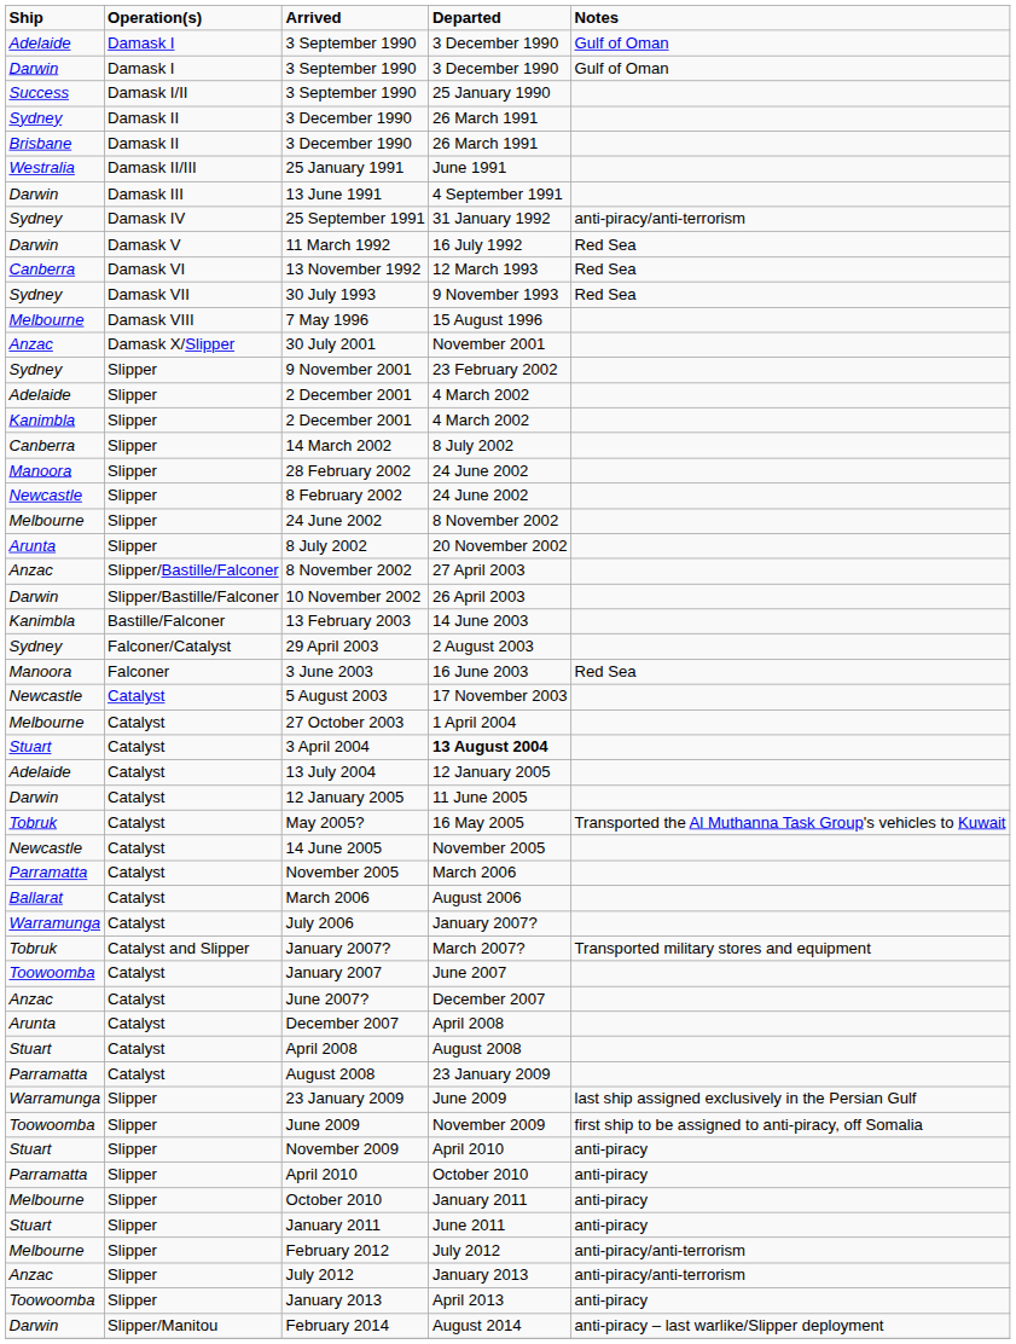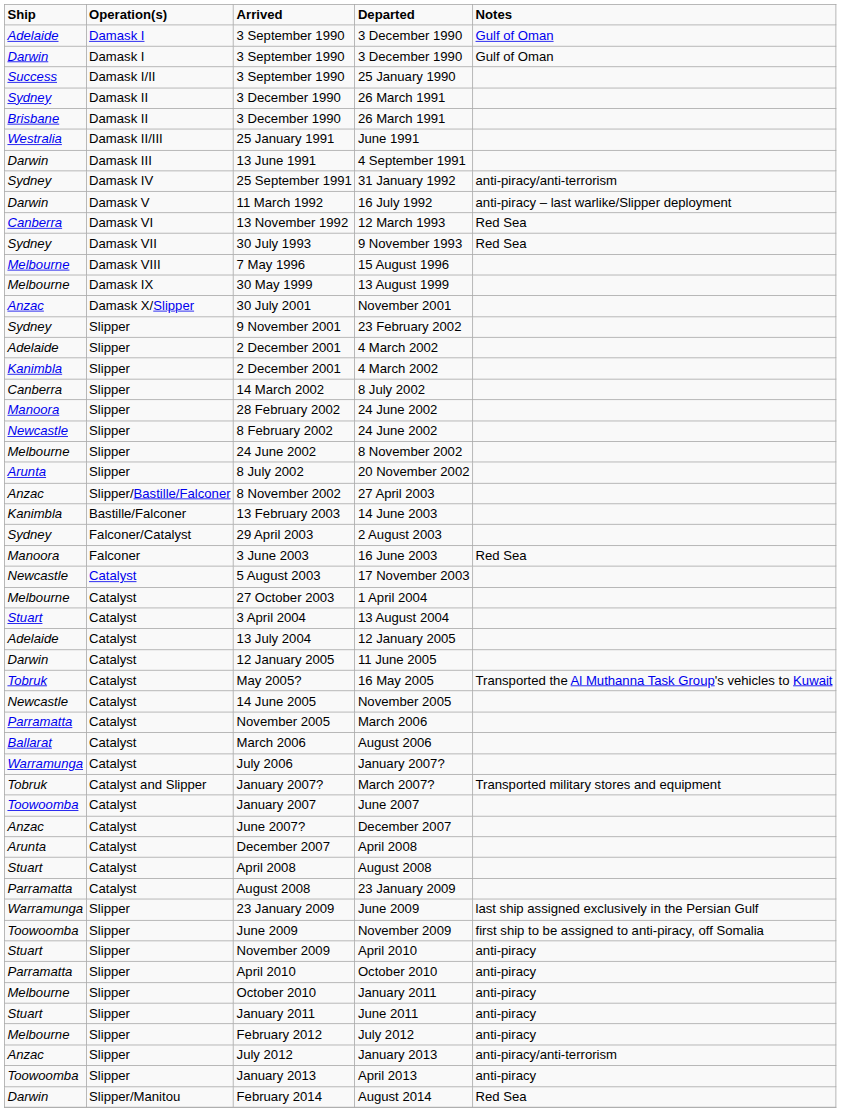11 March 1992 | Notes: Red Sea -> anti-piracy – last warlike/Slipper deployment
+ row: Melbourne | Damask IX | 30 May 1999 | 13 August 1999
- row: Darwin | Slipper/Bastille/Falconer | 10 November 2002 | 26 April 2003
3 April 2004 | Departed: bold -> normal
February 2012 | Notes: anti-piracy/anti-terrorism -> anti-piracy
February 2014 | Notes: anti-piracy – last warlike/Slipper deployment -> Red Sea
